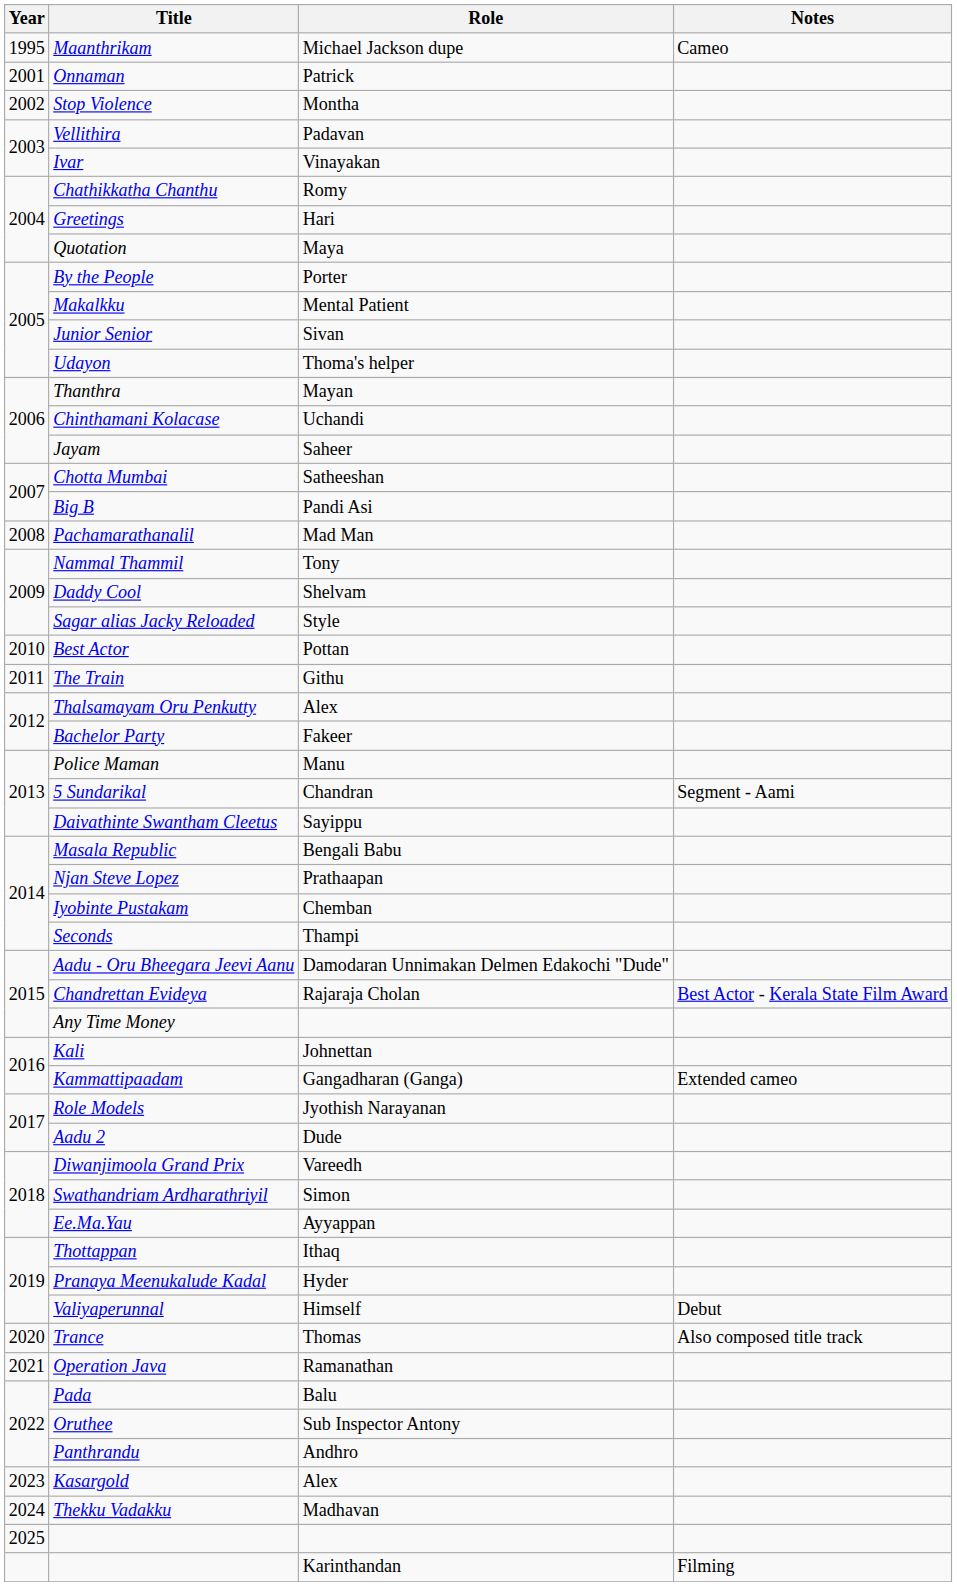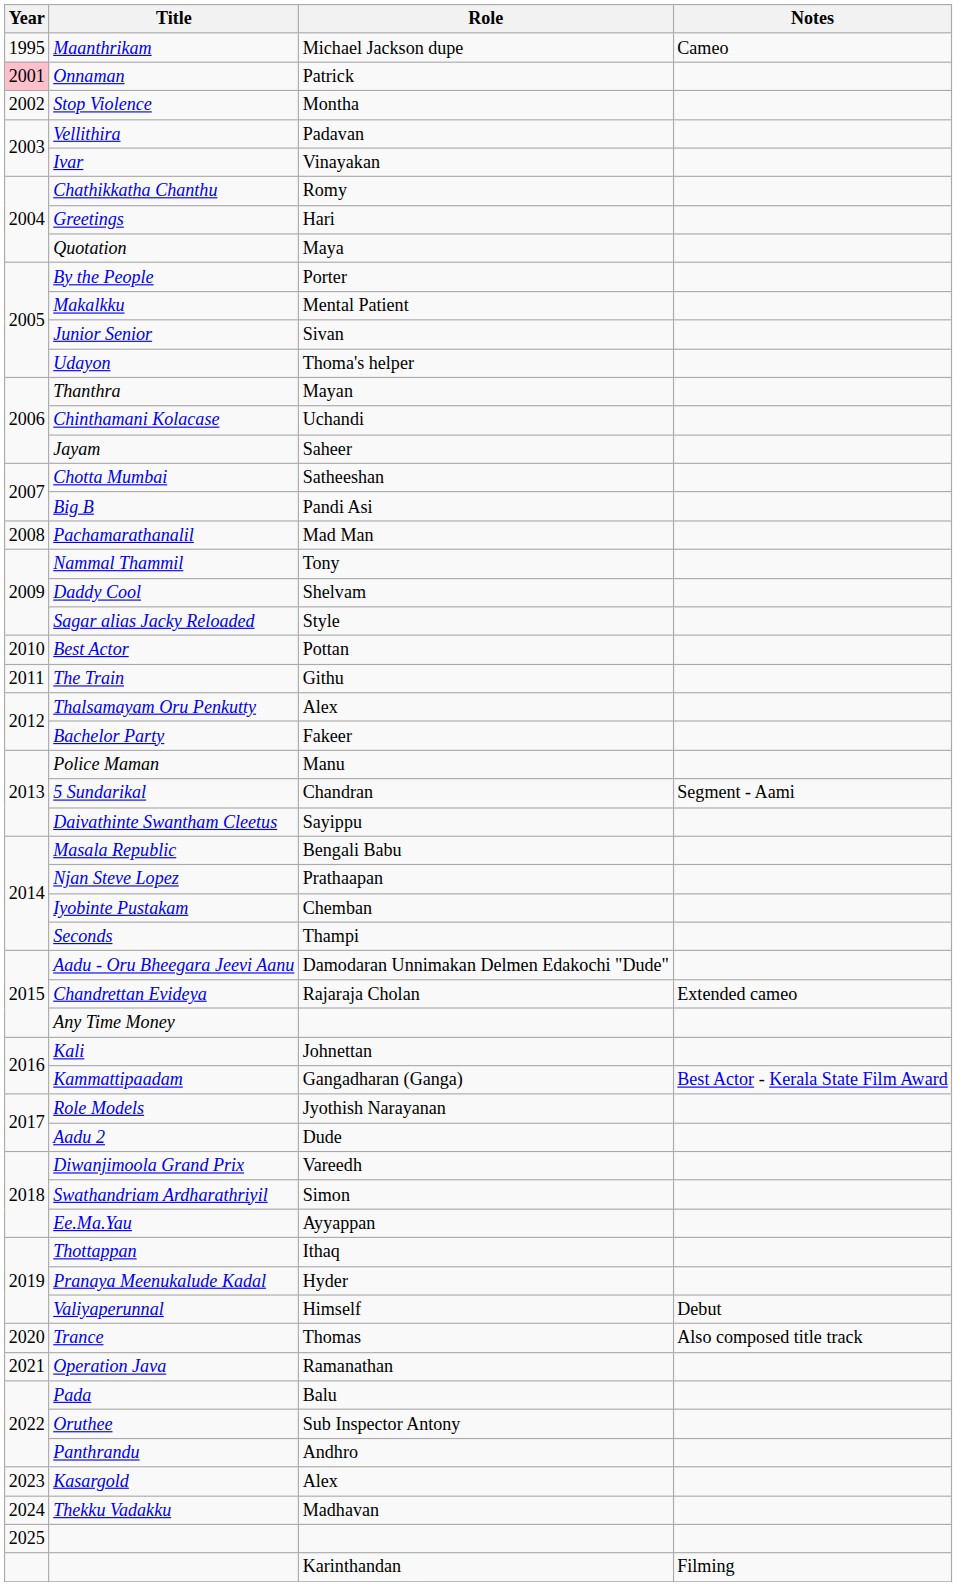Onnaman | Year: no background -> pink background
Chandrettan Evideya | Notes: Best Actor - Kerala State Film Award -> Extended cameo
Kammattipaadam | Notes: Extended cameo -> Best Actor - Kerala State Film Award
